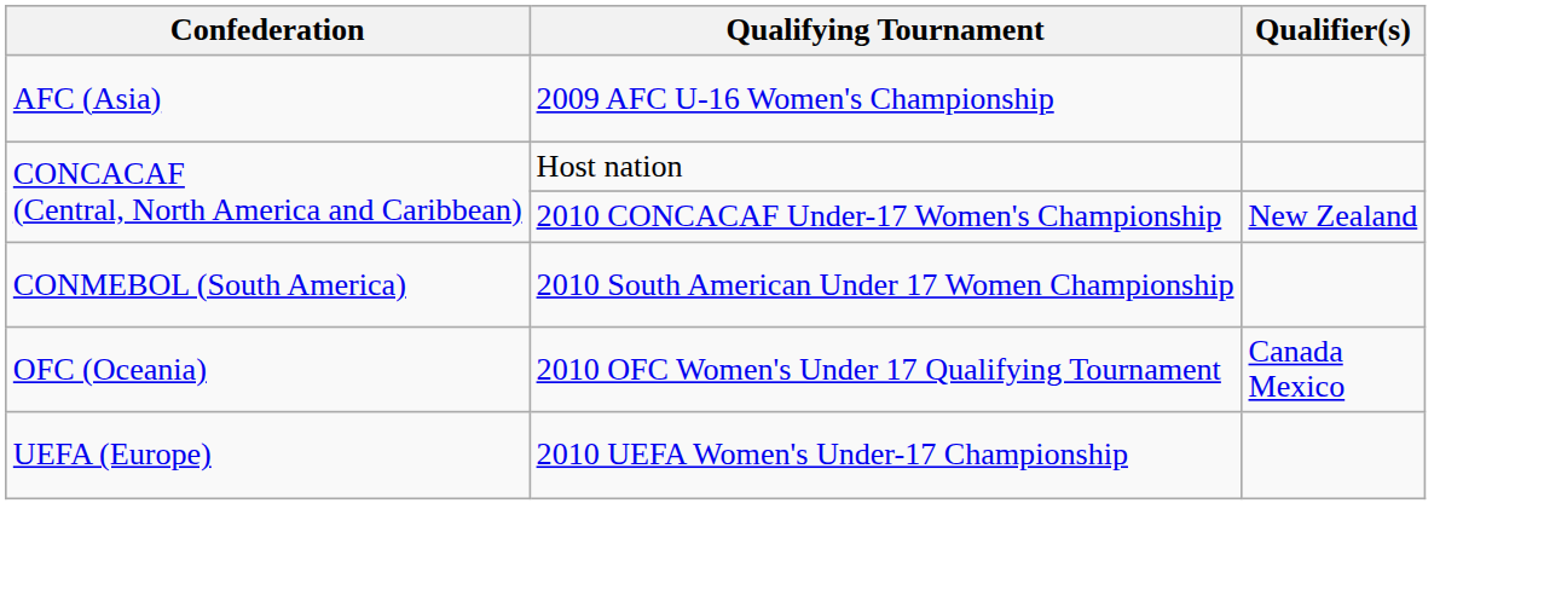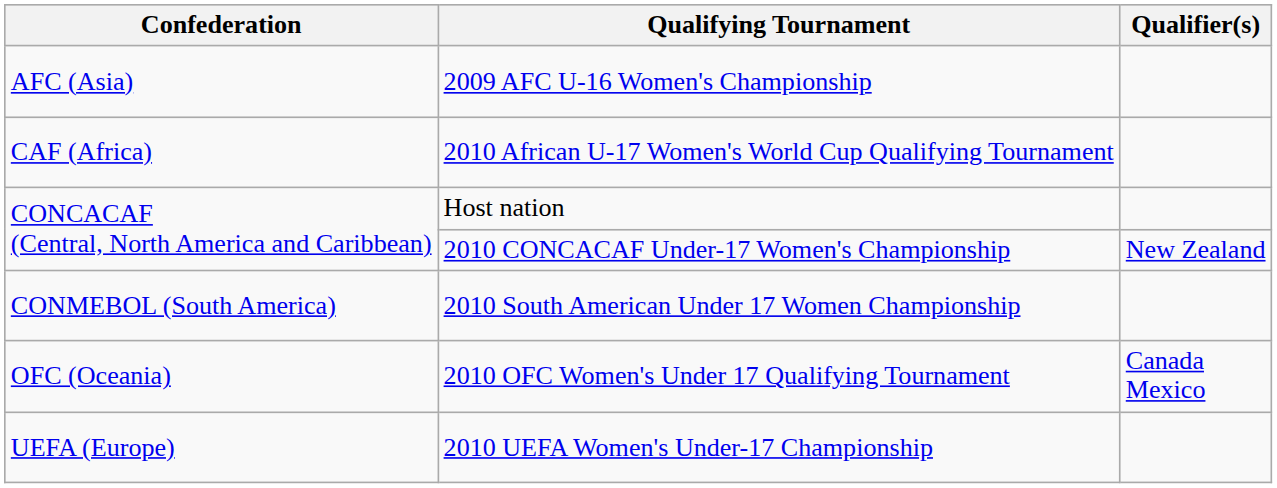+ row: CAF (Africa) | 2010 African U-17 Women's World Cup Qualifying Tournament
